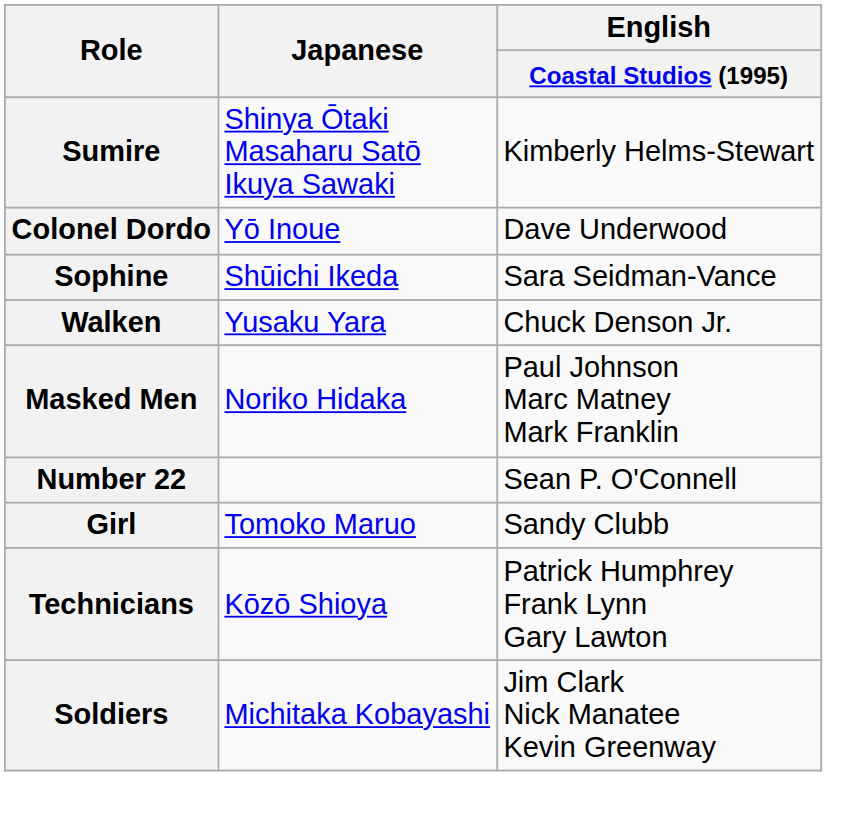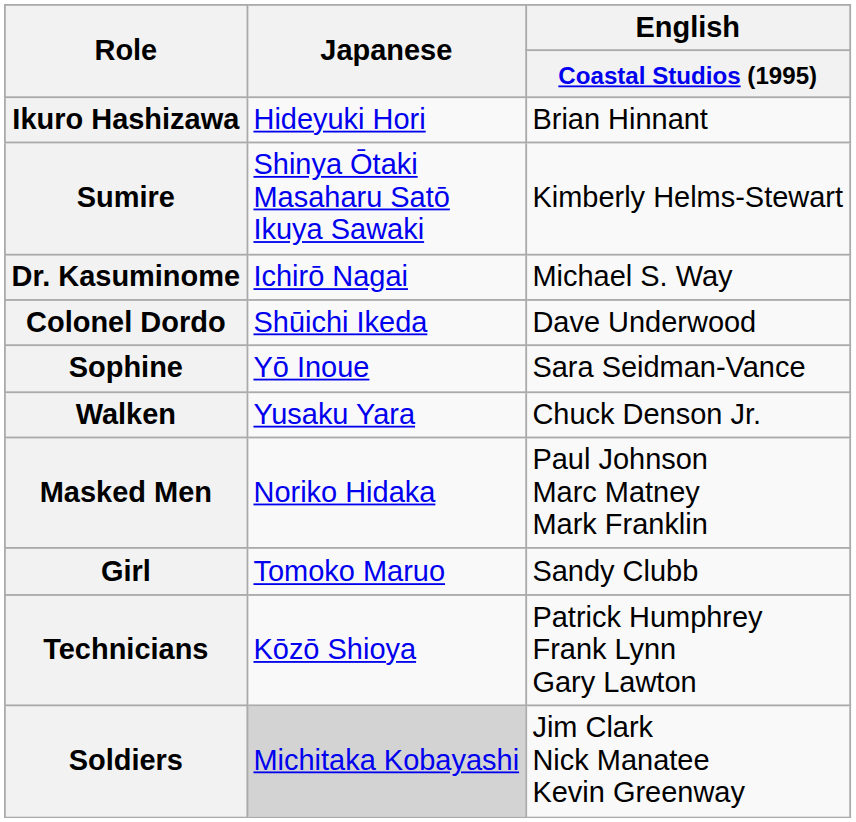+ row: Ikuro Hashizawa | Hideyuki Hori | Brian Hinnant
+ row: Dr. Kasuminome | Ichirō Nagai | Michael S. Way
Colonel Dordo | Japanese: Yō Inoue -> Shūichi Ikeda
Sophine | Japanese: Shūichi Ikeda -> Yō Inoue
- row: Number 22 | Sean P. O'Connell
Soldiers | Japanese: no background -> lightgrey background
